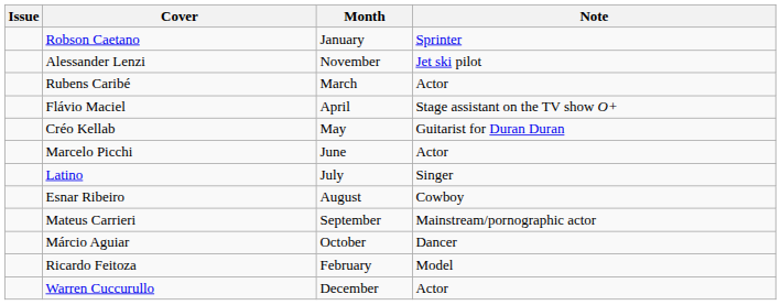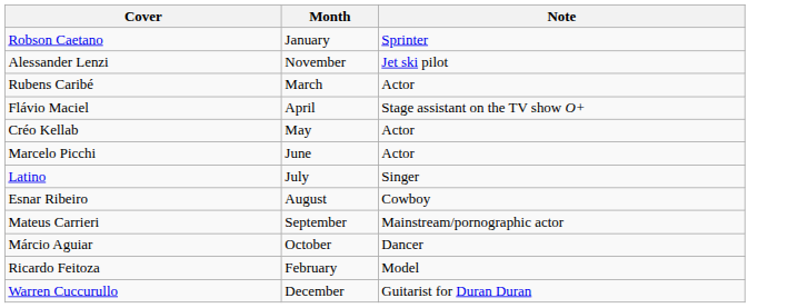- column: Issue
Créo Kellab | Note: Guitarist for Duran Duran -> Actor
Warren Cuccurullo | Note: Actor -> Guitarist for Duran Duran
